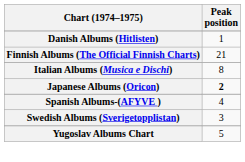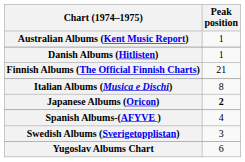+ row: Australian Albums (Kent Music Report) | 1
Yugoslav Albums Chart | Peak position: 5 -> 6
